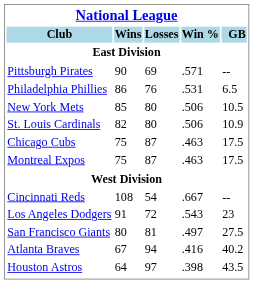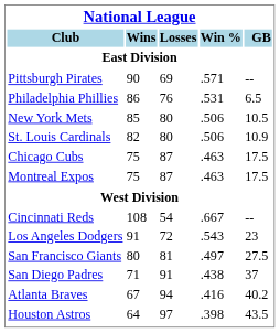+ row: San Diego Padres | 71 | 91 | .438 | 37
